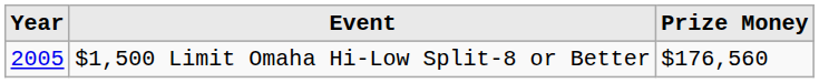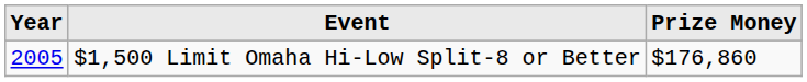$1,500 Limit Omaha Hi-Low Split-8 or Better | Prize Money: $176,560 -> $176,860
